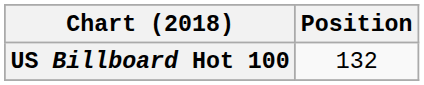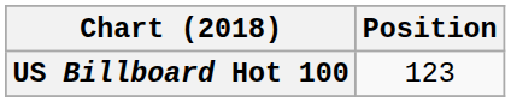US Billboard Hot 100 | Position: 132 -> 123
